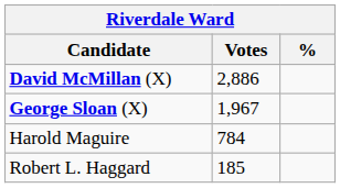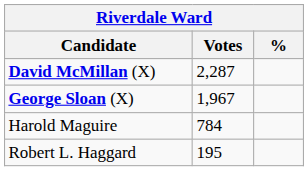David McMillan (X) | Votes: 2,886 -> 2,287
Robert L. Haggard | Votes: 185 -> 195
